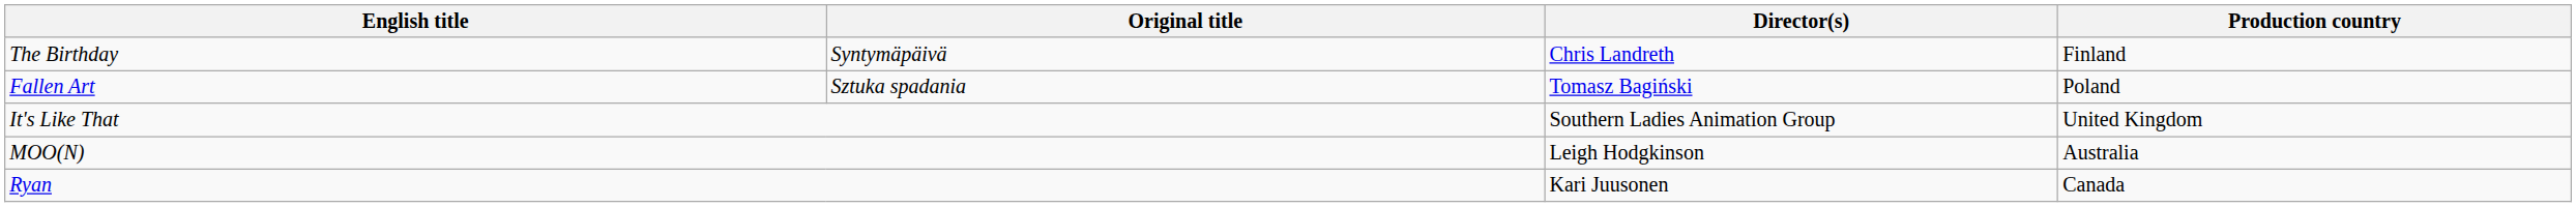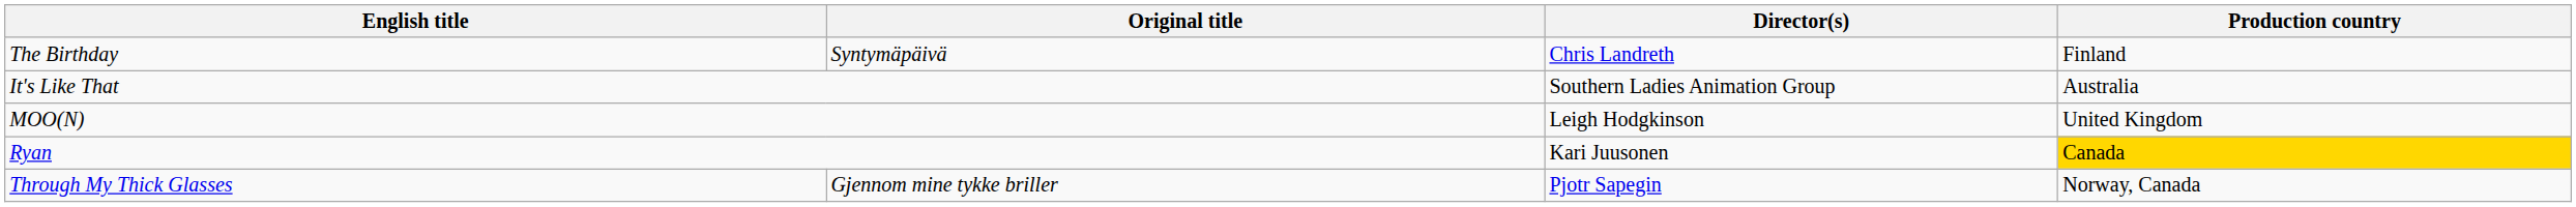- row: Fallen Art | Sztuka spadania | Tomasz Bagiński | Poland
It's Like That | Production country: United Kingdom -> Australia
MOO(N) | Production country: Australia -> United Kingdom
Ryan | Production country: no background -> gold background
+ row: Through My Thick Glasses | Gjennom mine tykke briller | Pjotr Sapegin | Norway, Canada
